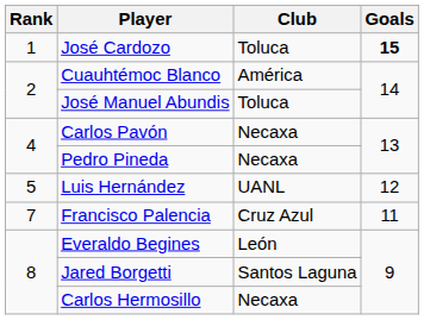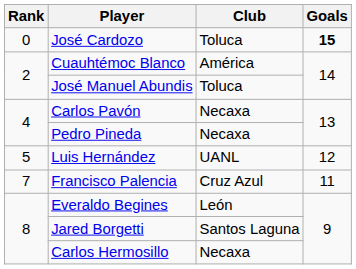José Cardozo | Rank: 1 -> 0
